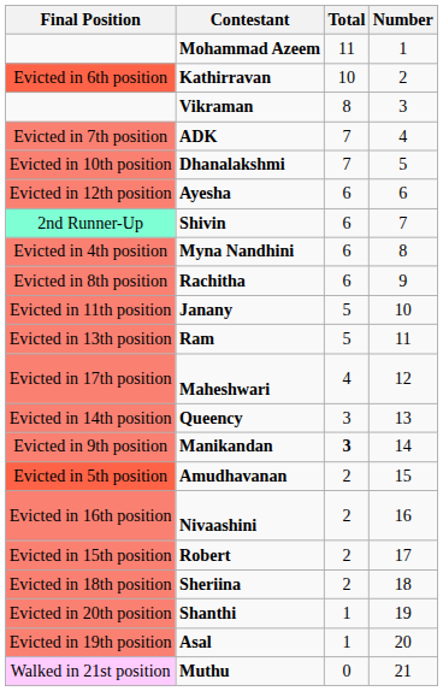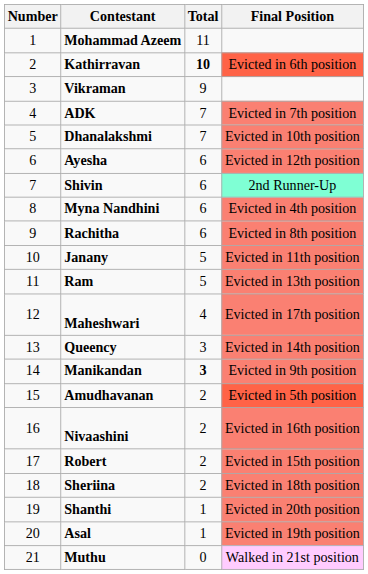columns swapped: Number <-> Final Position
Kathirravan | Total: normal -> bold
Vikraman | Total: 8 -> 9
